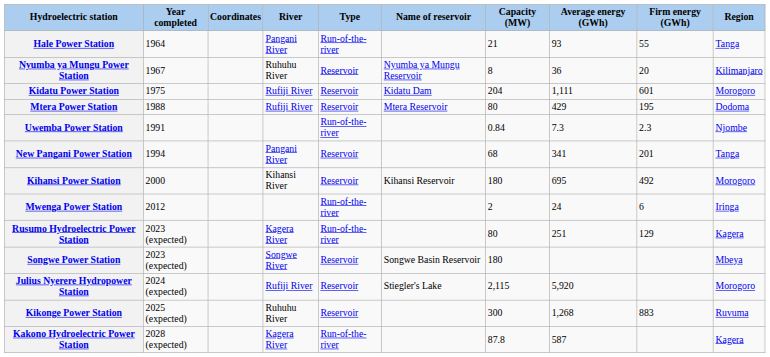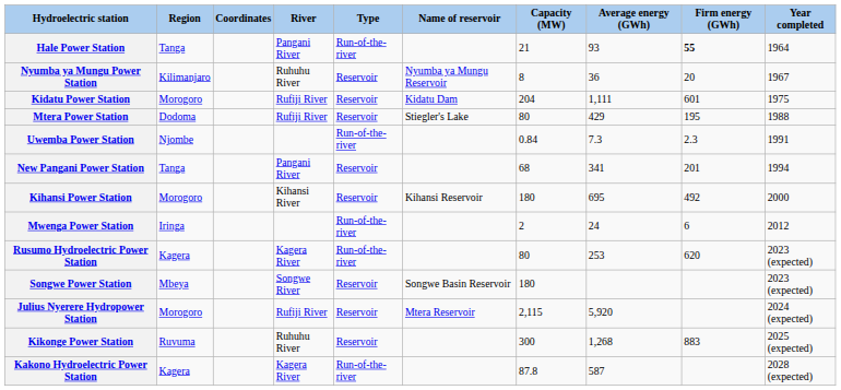columns swapped: Region <-> Year completed
Hale Power Station | Firm energy (GWh): normal -> bold
Mtera Power Station | Name of reservoir: Mtera Reservoir -> Stiegler's Lake
Rusumo Hydroelectric Power Station | Average energy (GWh): 251 -> 253
Rusumo Hydroelectric Power Station | Firm energy (GWh): 129 -> 620
Julius Nyerere Hydropower Station | Name of reservoir: Stiegler's Lake -> Mtera Reservoir
